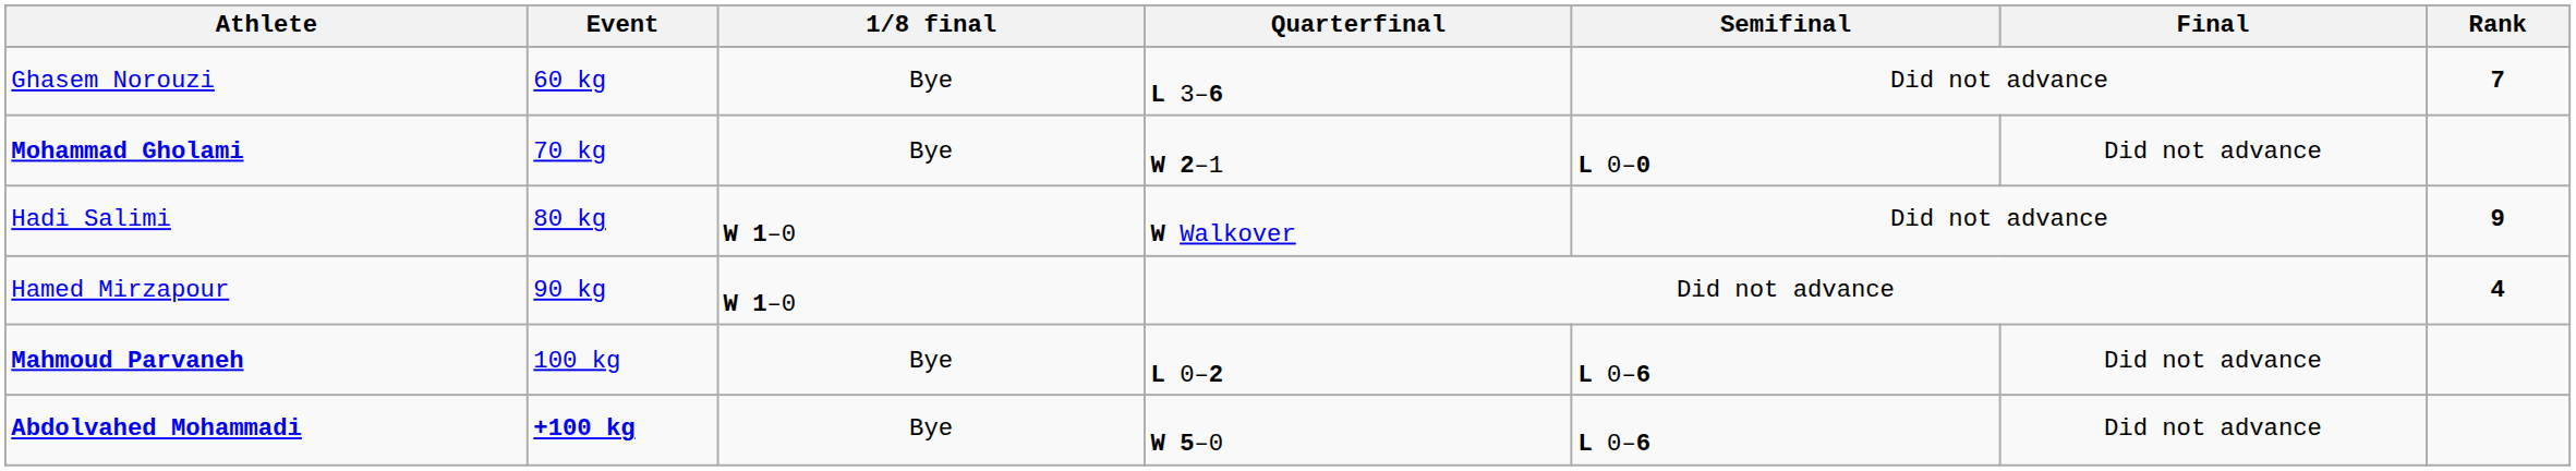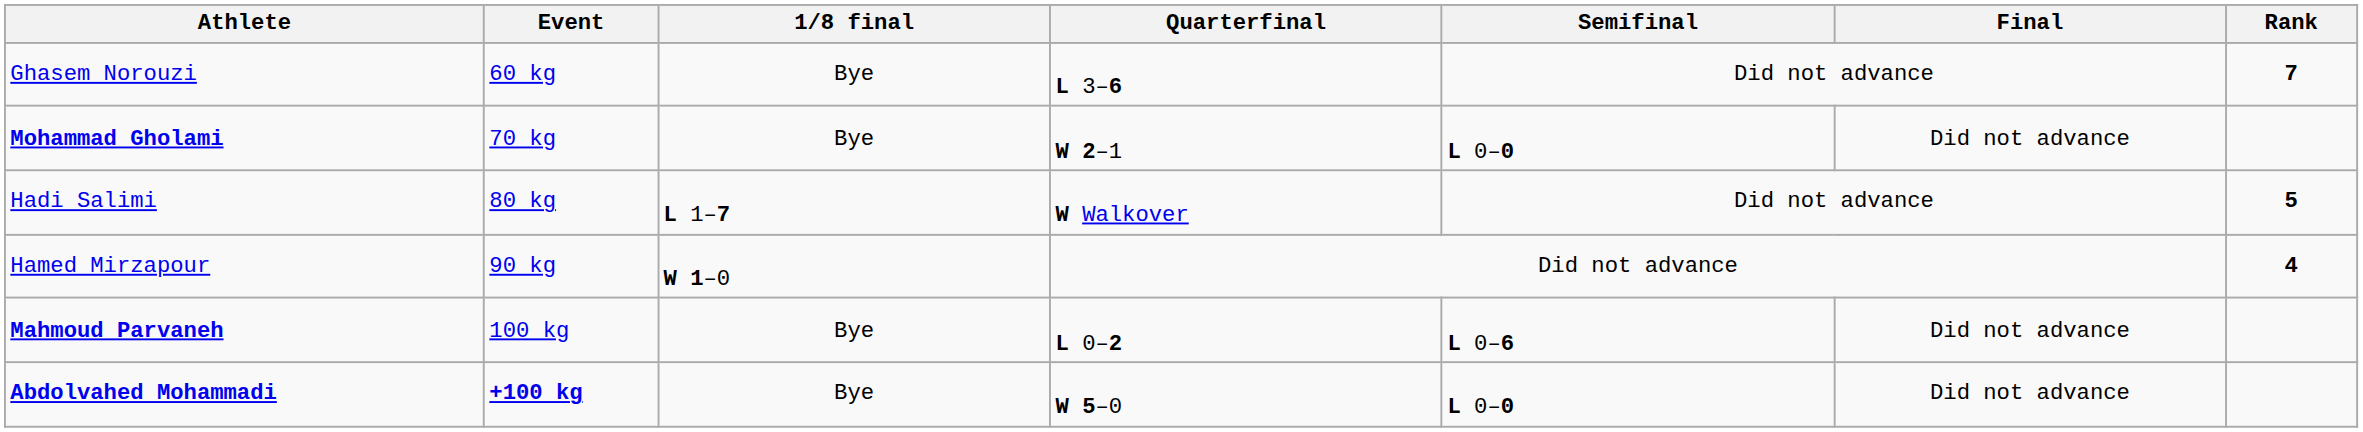Hadi Salimi | 1/8 final: W 1–0 -> L 1–7
Hadi Salimi | Rank: 9 -> 5
Abdolvahed Mohammadi | Semifinal: L 0–6 -> L 0–0
